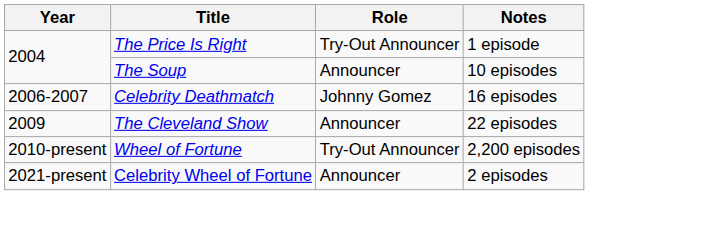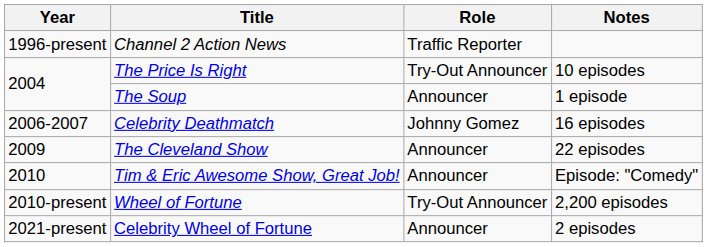+ row: 1996-present | Channel 2 Action News | Traffic Reporter
The Price Is Right | Notes: 1 episode -> 10 episodes
The Soup | Notes: 10 episodes -> 1 episode
+ row: 2010 | Tim & Eric Awesome Show, Great Job! | Announcer | Episode: "Comedy"
